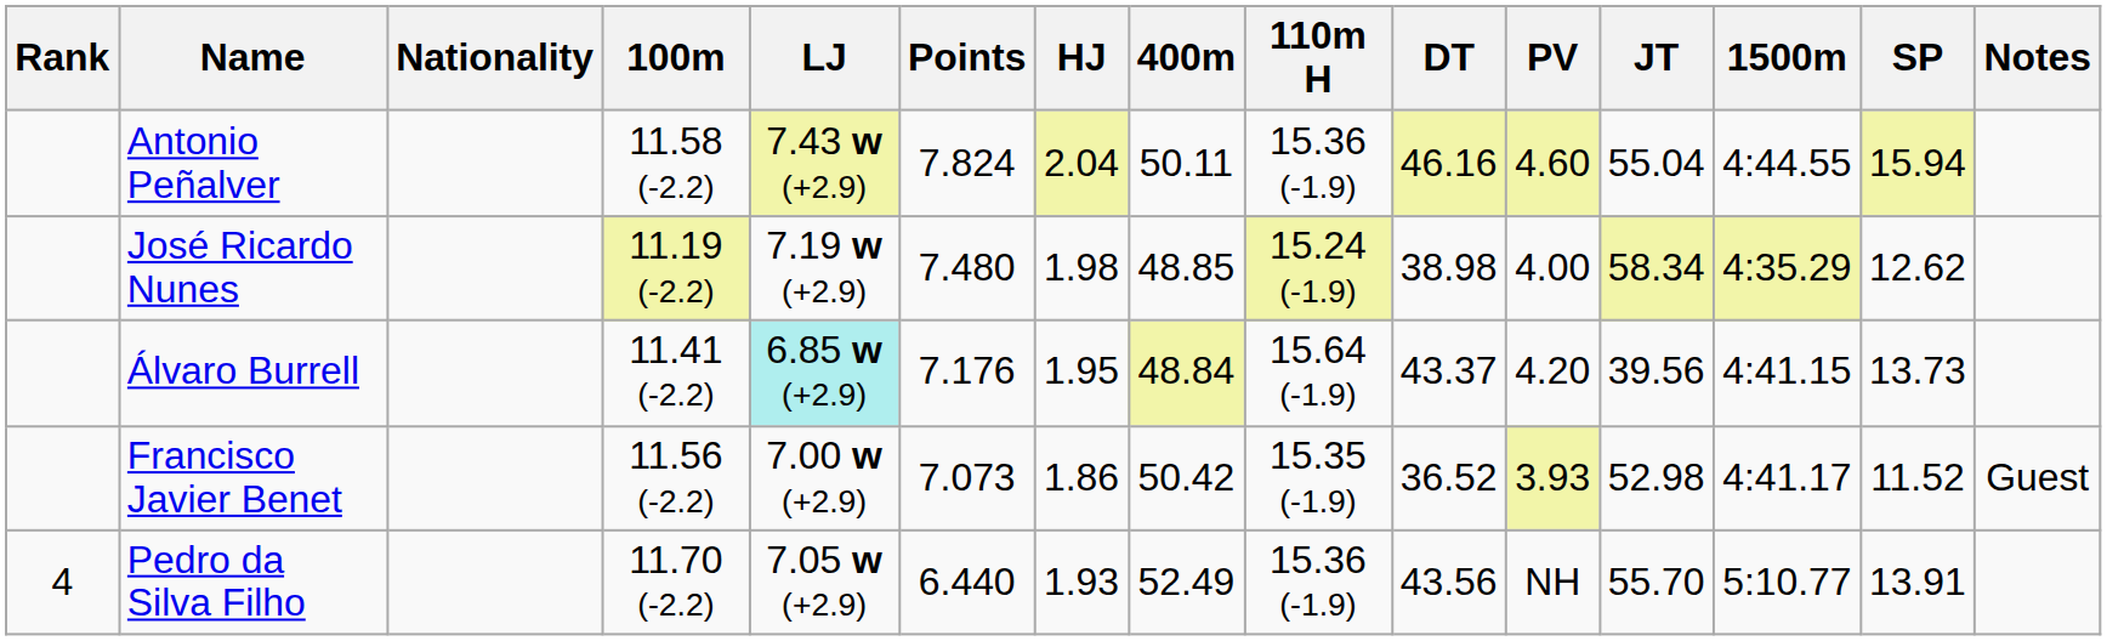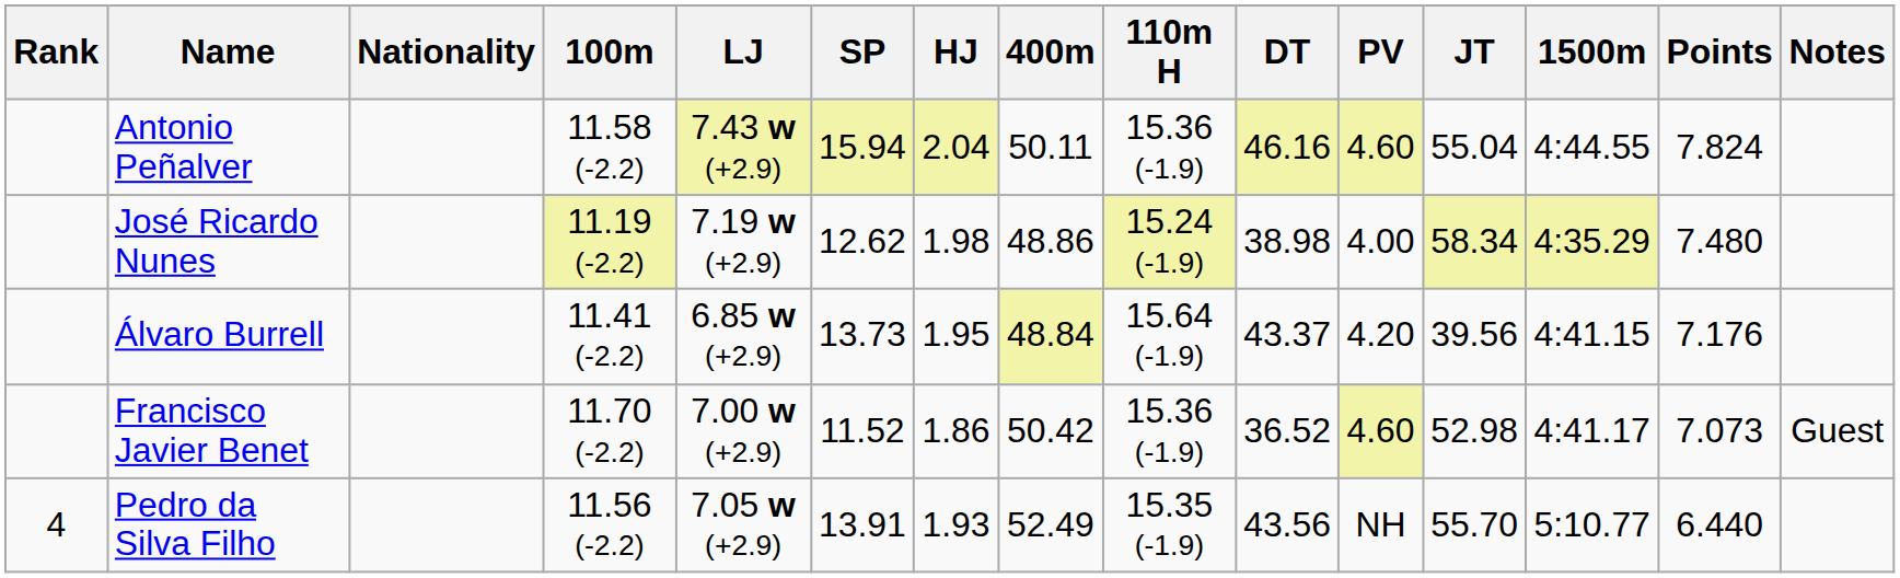columns swapped: SP <-> Points
José Ricardo Nunes | 400m: 48.85 -> 48.86
Álvaro Burrell | LJ: paleturquoise background -> no background
Francisco Javier Benet | 100m: 11.56 (-2.2) -> 11.70 (-2.2)
Francisco Javier Benet | 110m H: 15.35 (-1.9) -> 15.36 (-1.9)
Francisco Javier Benet | PV: 3.93 -> 4.60
Pedro da Silva Filho | 100m: 11.70 (-2.2) -> 11.56 (-2.2)
Pedro da Silva Filho | 110m H: 15.36 (-1.9) -> 15.35 (-1.9)
